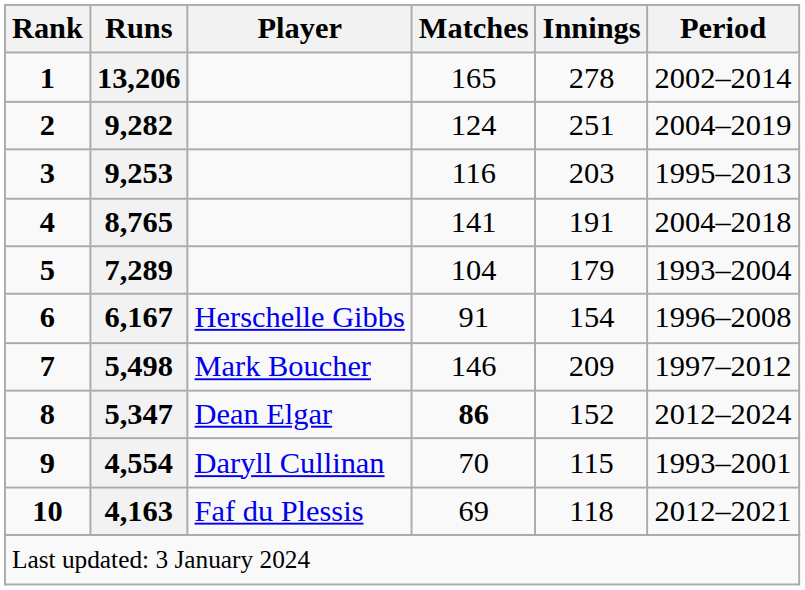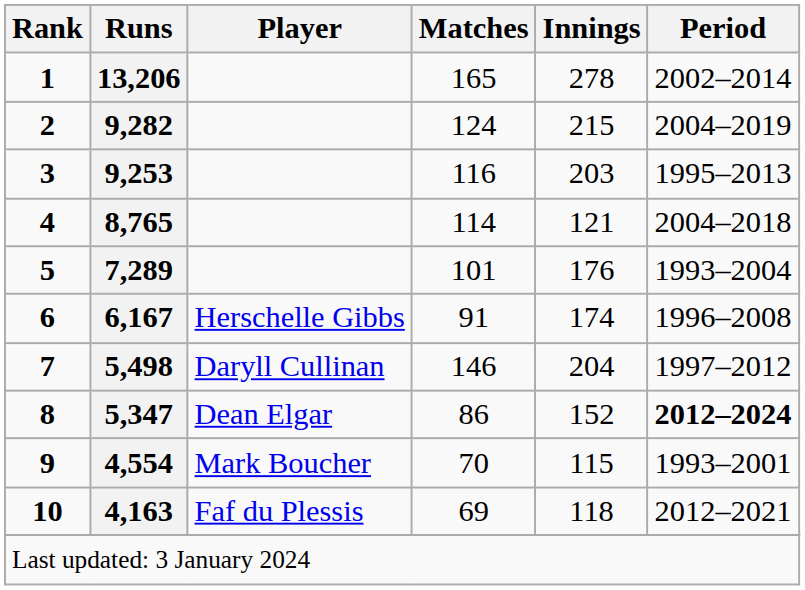9,282 | Innings: 251 -> 215
8,765 | Matches: 141 -> 114
8,765 | Innings: 191 -> 121
7,289 | Matches: 104 -> 101
7,289 | Innings: 179 -> 176
6,167 | Innings: 154 -> 174
5,498 | Player: Mark Boucher -> Daryll Cullinan
5,498 | Innings: 209 -> 204
5,347 | Matches: bold -> normal
5,347 | Period: normal -> bold
4,554 | Player: Daryll Cullinan -> Mark Boucher
